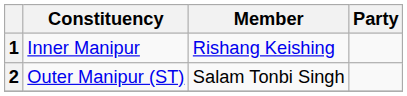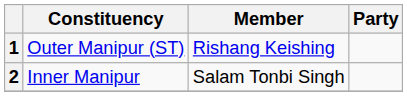1 | Constituency: Inner Manipur -> Outer Manipur (ST)
2 | Constituency: Outer Manipur (ST) -> Inner Manipur
